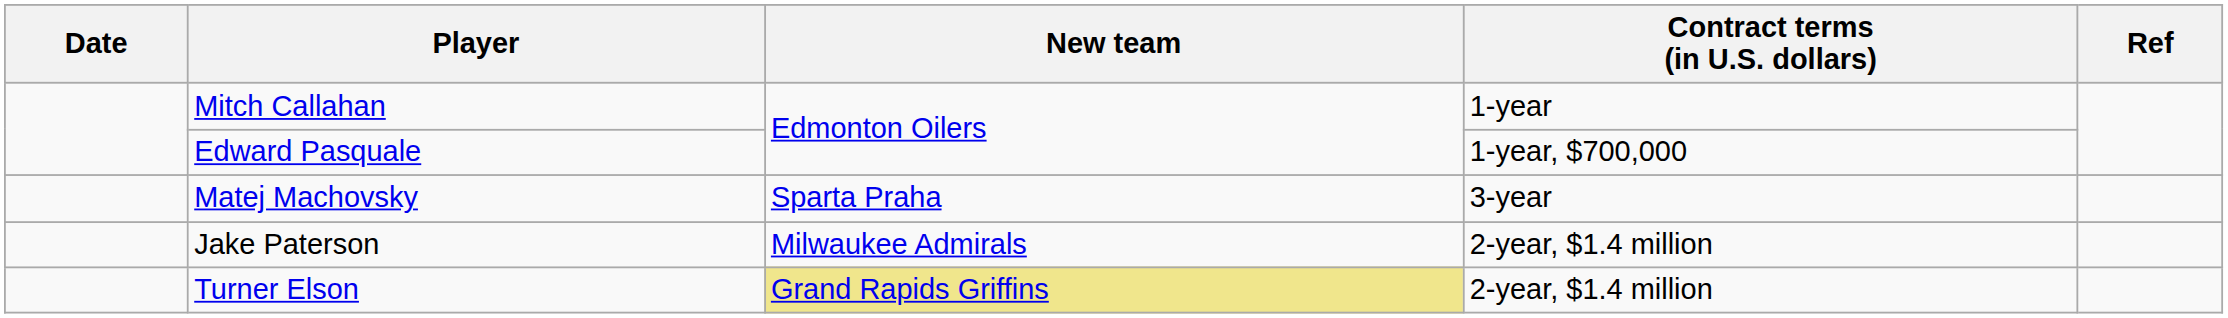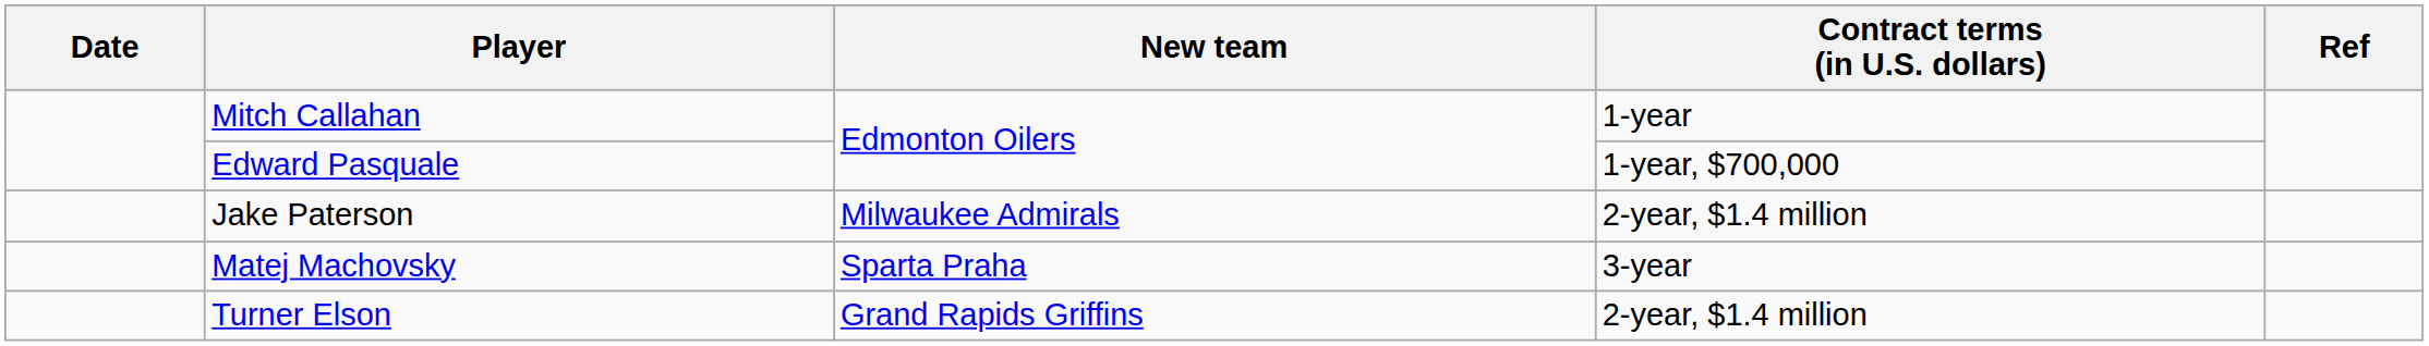rows swapped: Jake Paterson <-> Matej Machovsky
Turner Elson | New team: khaki background -> no background
